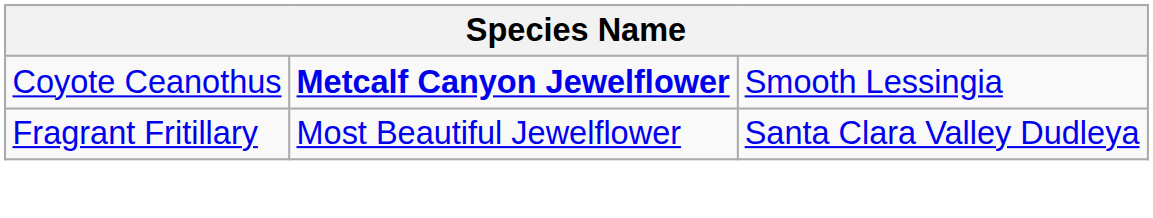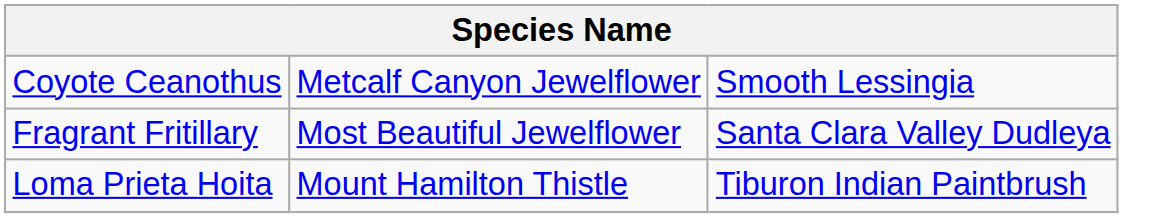Coyote Ceanothus | column 2: bold -> normal
+ row: Loma Prieta Hoita | Mount Hamilton Thistle | Tiburon Indian Paintbrush
